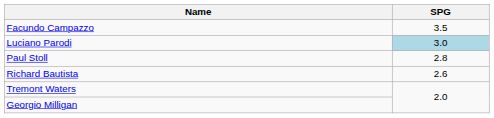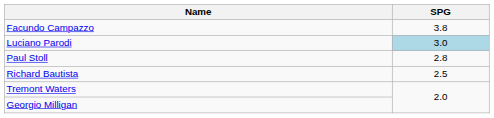Facundo Campazzo | SPG: 3.5 -> 3.8
Richard Bautista | SPG: 2.6 -> 2.5
